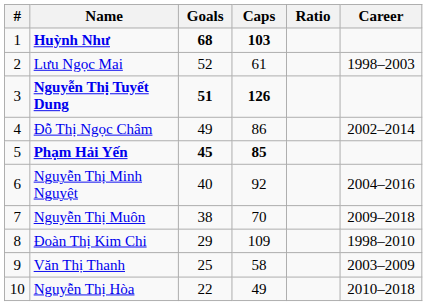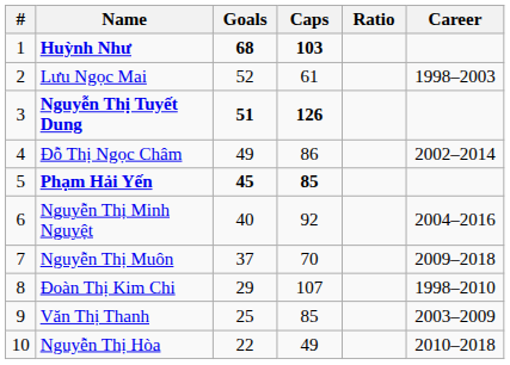Nguyễn Thị Muôn | Goals: 38 -> 37
Đoàn Thị Kim Chi | Caps: 109 -> 107
Văn Thị Thanh | Caps: 58 -> 85
